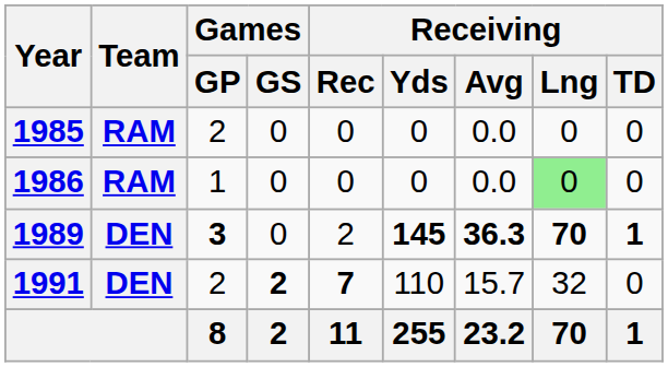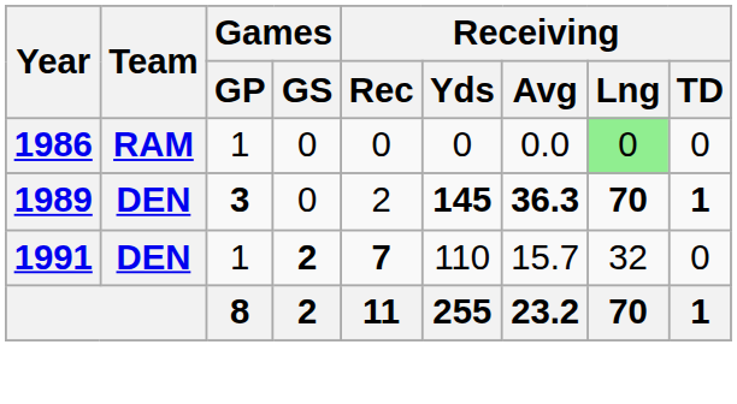- row: 1985 | RAM | 2 | 0 | 0 | 0 | 0.0 | 0 | 0
1991 | Games / GP: 2 -> 1
